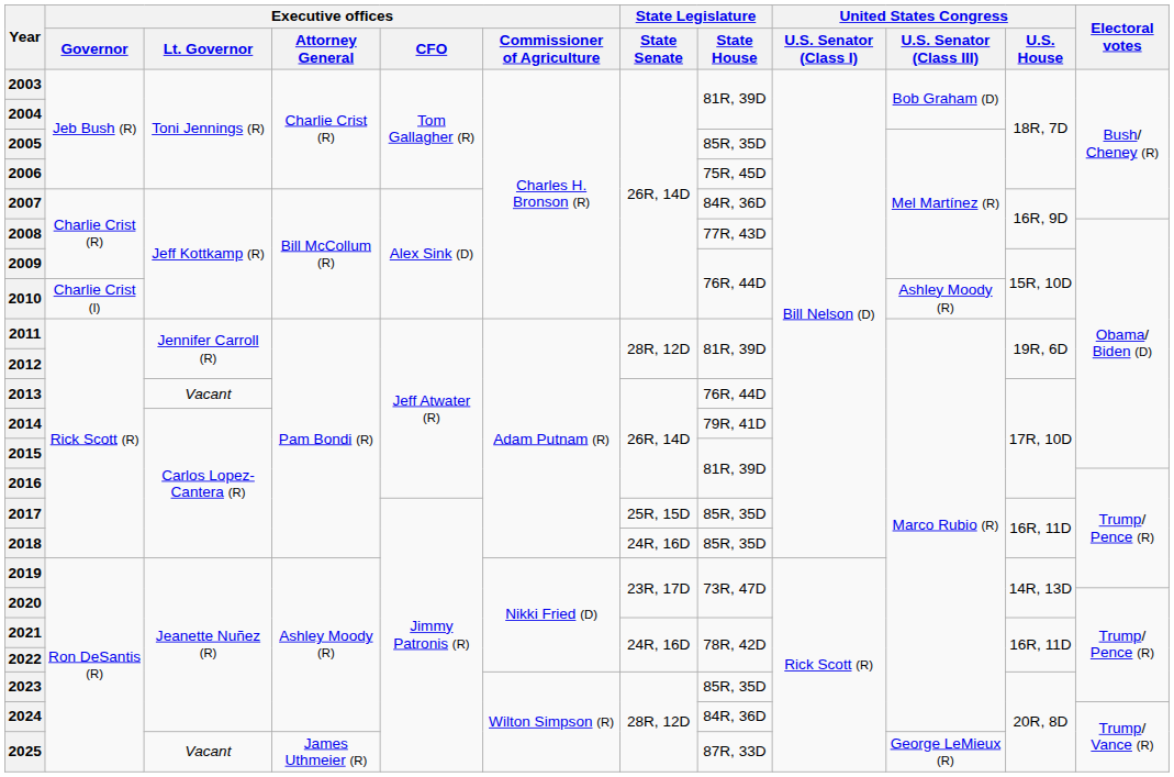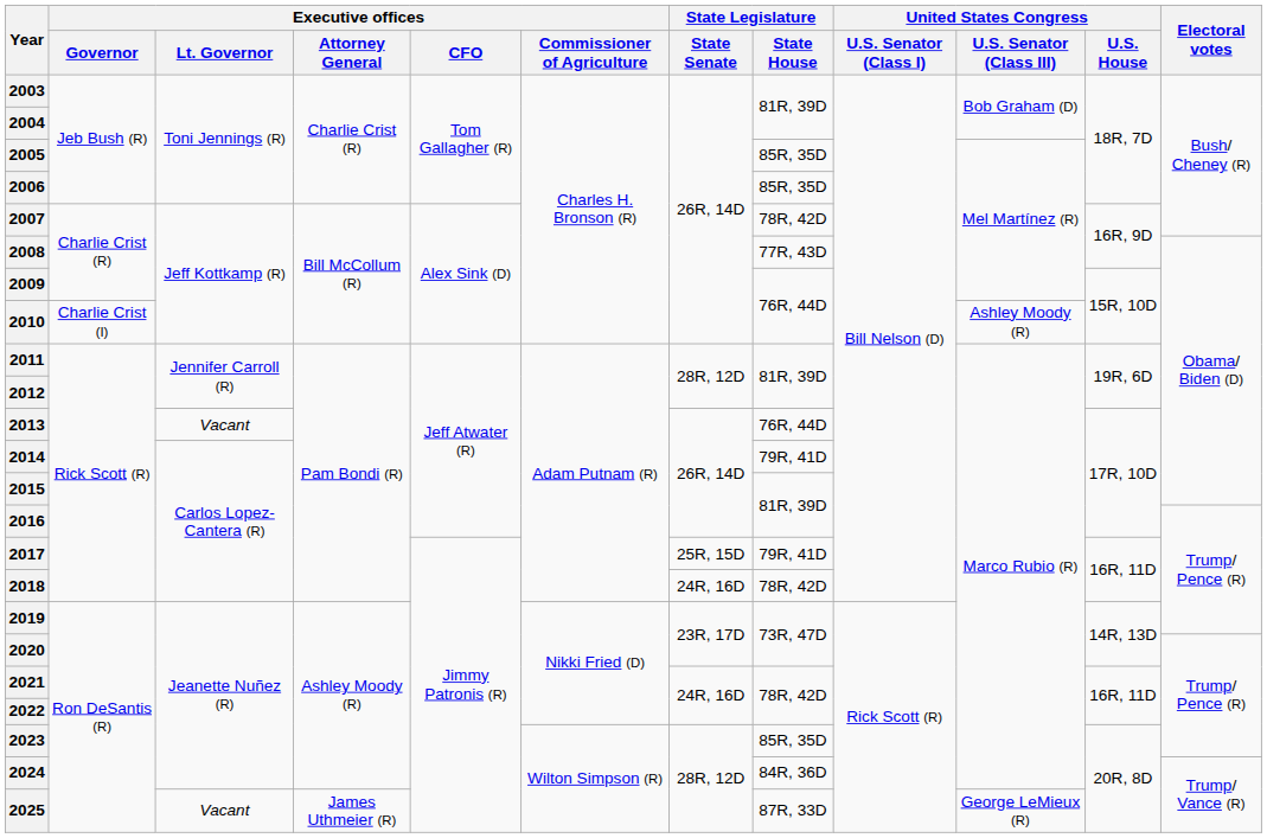2006 | State Legislature / State House: 75R, 45D -> 85R, 35D
2007 | State Legislature / State House: 84R, 36D -> 78R, 42D
2017 | State Legislature / State House: 85R, 35D -> 79R, 41D
2018 | State Legislature / State House: 85R, 35D -> 78R, 42D
